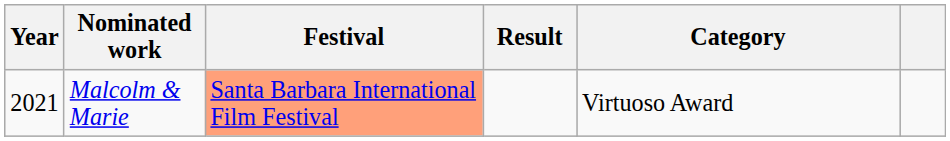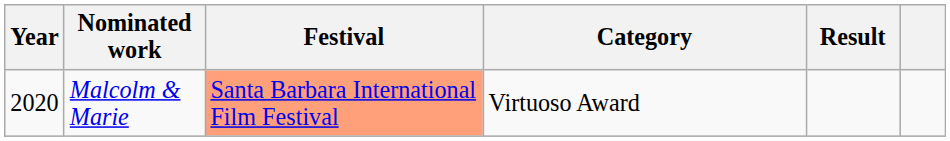columns swapped: Category <-> Result
Malcolm & Marie | Year: 2021 -> 2020
